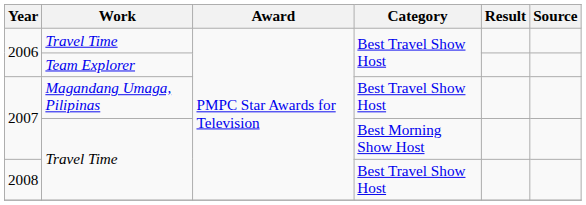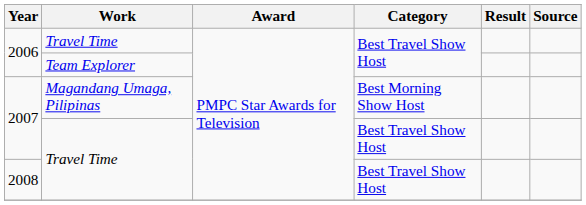2007 / Magandang Umaga, Pilipinas | Category: Best Travel Show Host -> Best Morning Show Host
2007 / Travel Time | Category: Best Morning Show Host -> Best Travel Show Host
